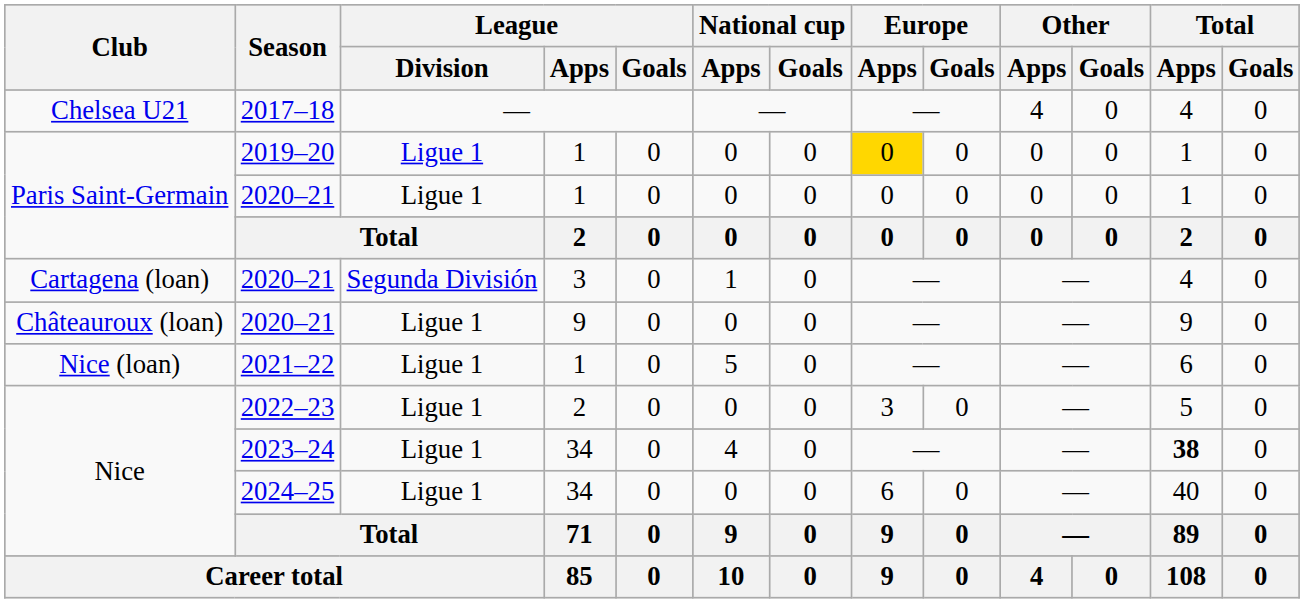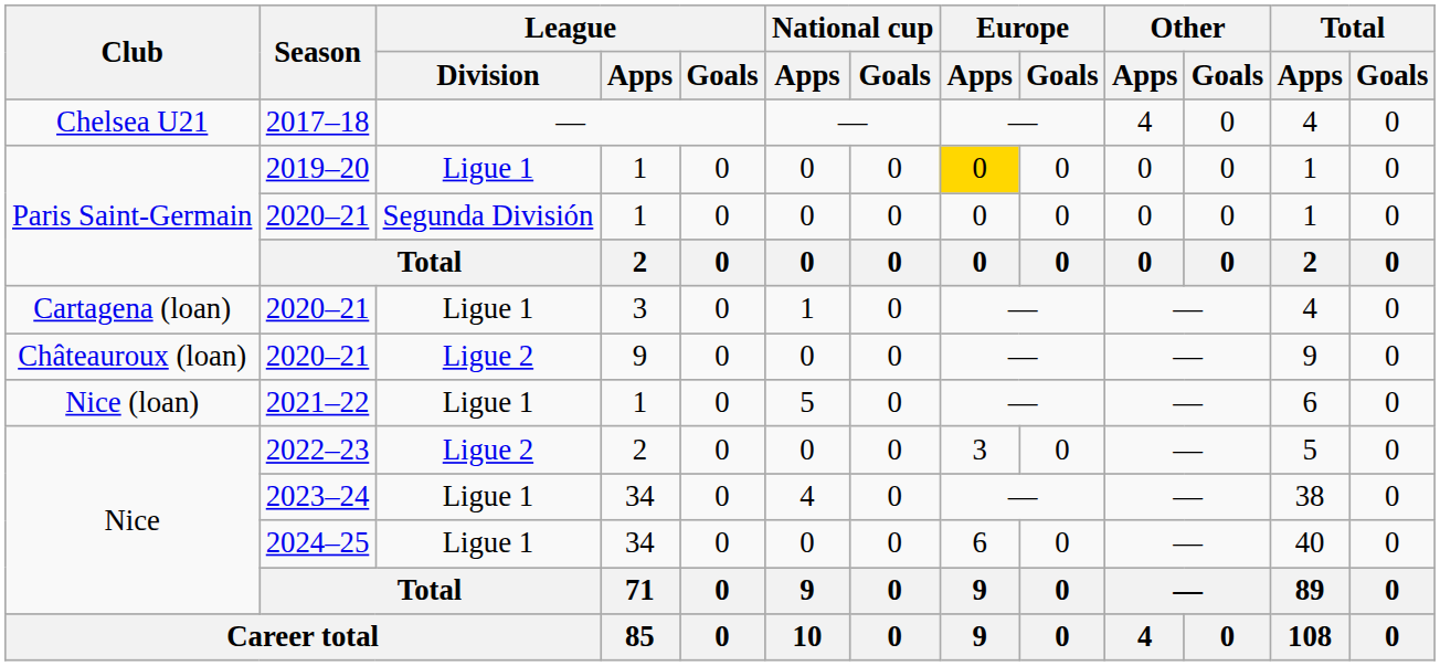Paris Saint-Germain / 2020–21 | League / Division: Ligue 1 -> Segunda División
Cartagena (loan) / 2020–21 | League / Division: Segunda División -> Ligue 1
Châteauroux (loan) / 2020–21 | League / Division: Ligue 1 -> Ligue 2
2022–23 | League / Division: Ligue 1 -> Ligue 2
2023–24 | Total / Apps: bold -> normal
